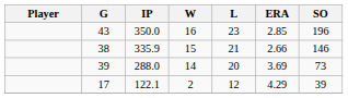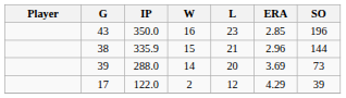38 | ERA: 2.66 -> 2.96
38 | SO: 146 -> 144
17 | IP: 122.1 -> 122.0
